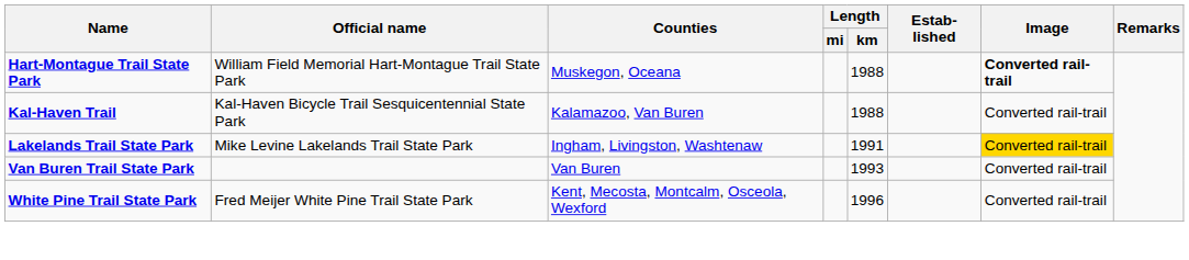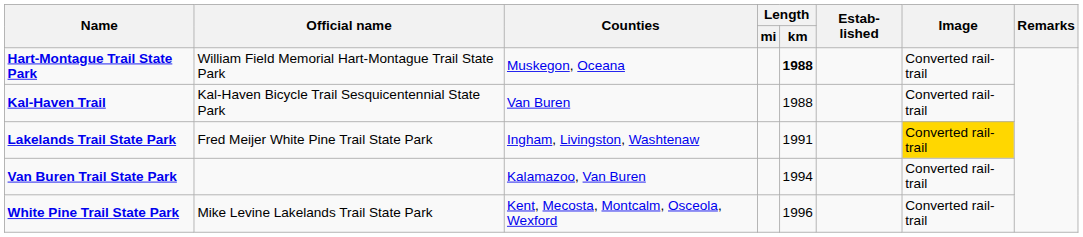Hart-Montague Trail State Park | Length / km: normal -> bold
Hart-Montague Trail State Park | Image: bold -> normal
Kal-Haven Trail | Counties: Kalamazoo, Van Buren -> Van Buren
Lakelands Trail State Park | Official name: Mike Levine Lakelands Trail State Park -> Fred Meijer White Pine Trail State Park
Van Buren Trail State Park | Counties: Van Buren -> Kalamazoo, Van Buren
Van Buren Trail State Park | Length / km: 1993 -> 1994
White Pine Trail State Park | Official name: Fred Meijer White Pine Trail State Park -> Mike Levine Lakelands Trail State Park
